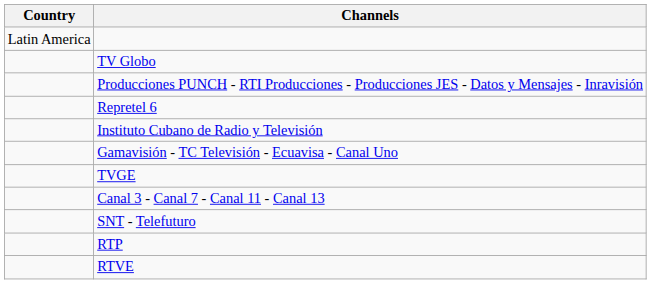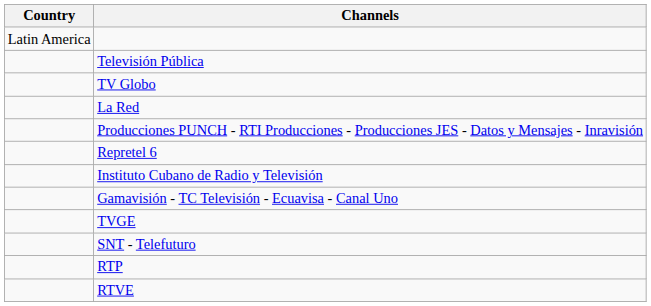+ row: Televisión Pública
+ row: La Red
- row: Canal 3 - Canal 7 - Canal 11 - Canal 13
